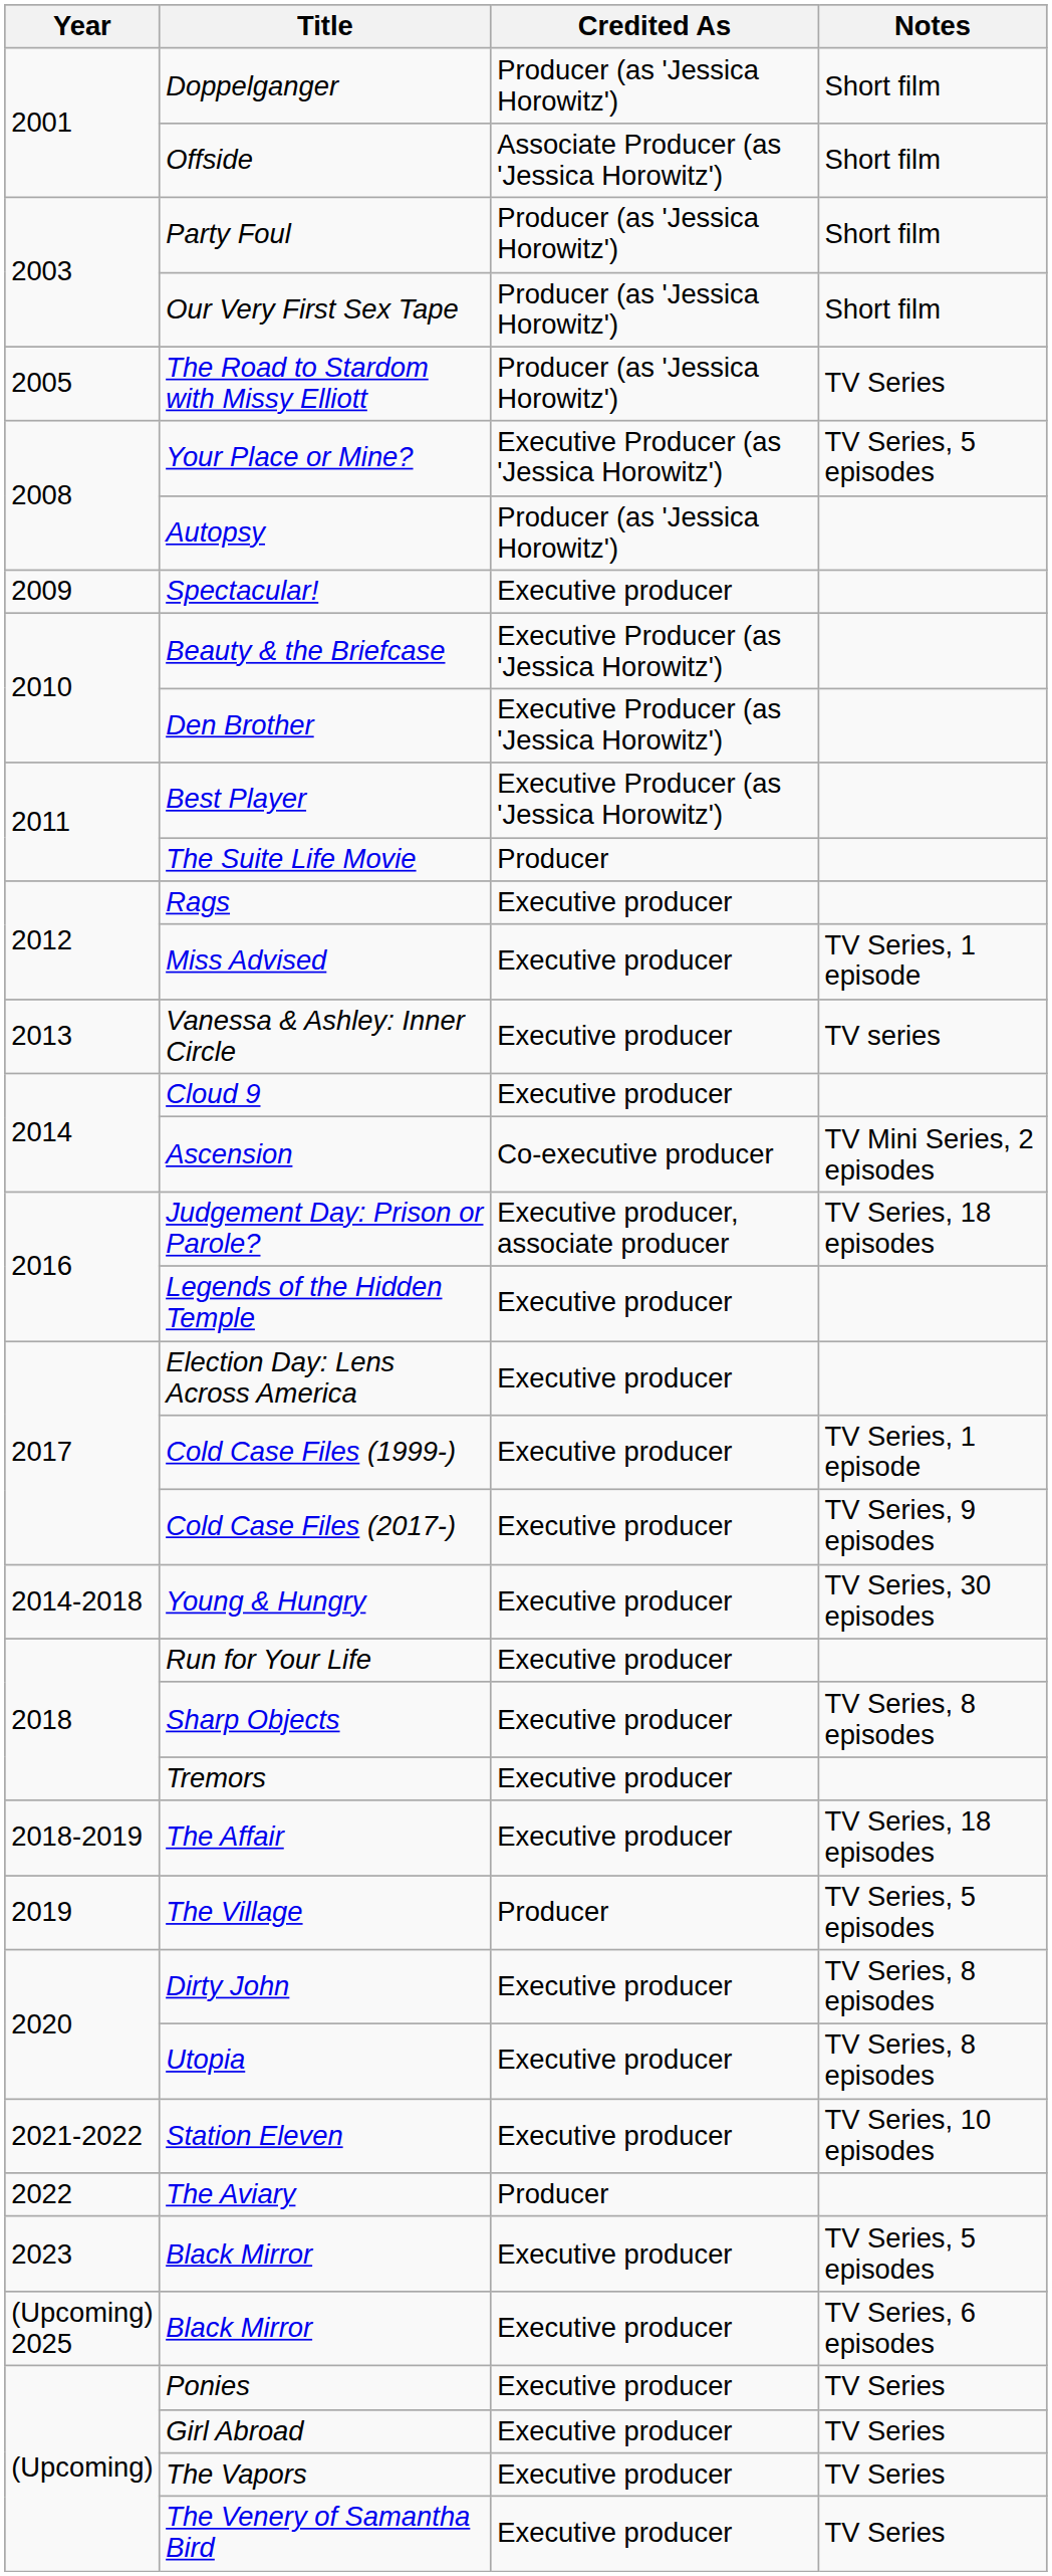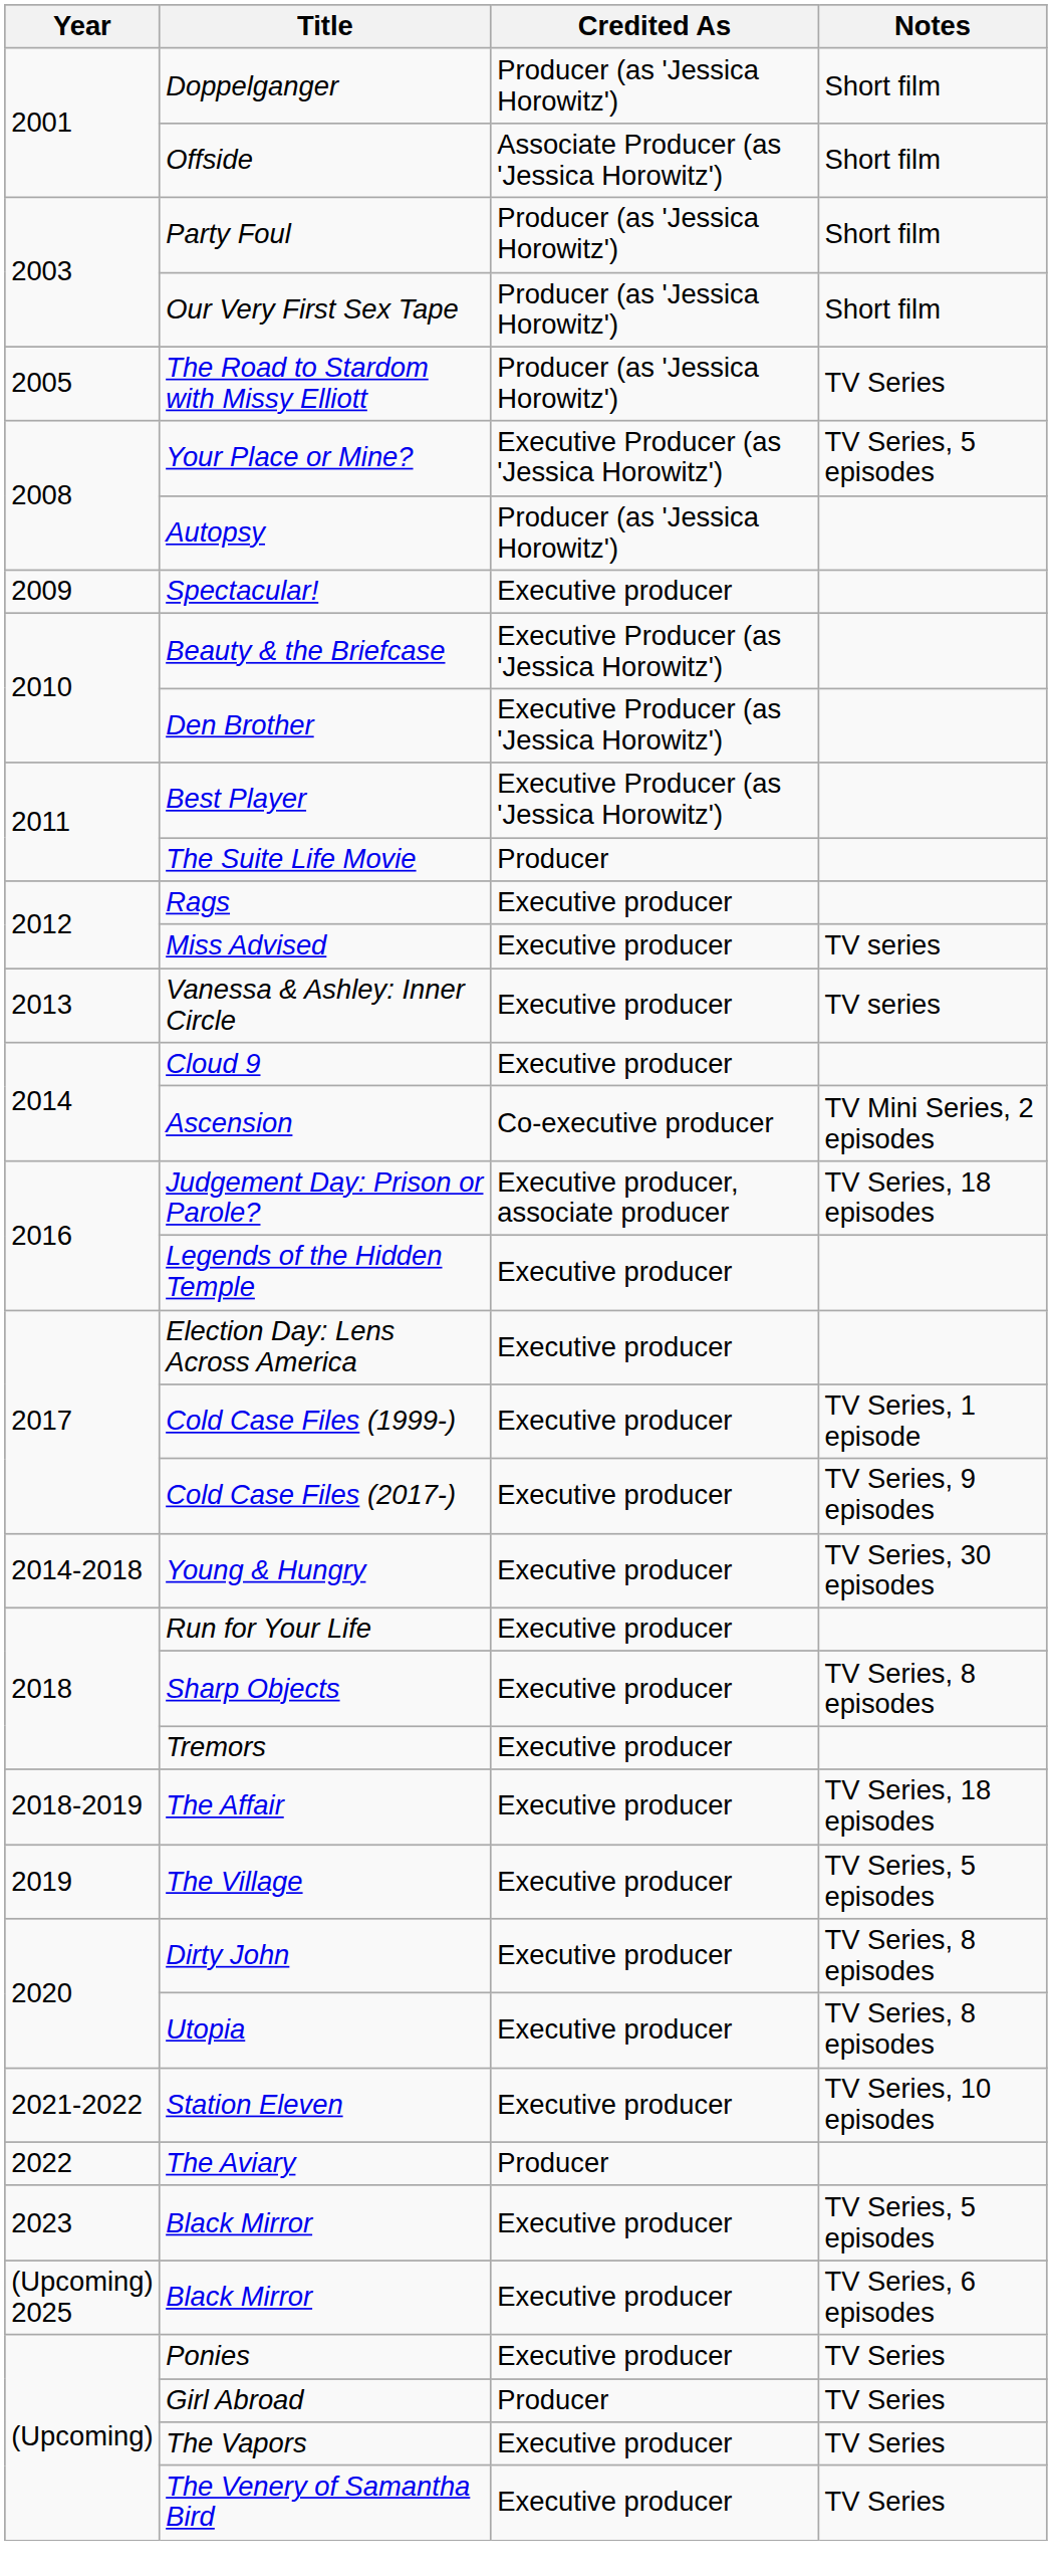Miss Advised | Notes: TV Series, 1 episode -> TV series
The Village | Credited As: Producer -> Executive producer
Girl Abroad | Credited As: Executive producer -> Producer
